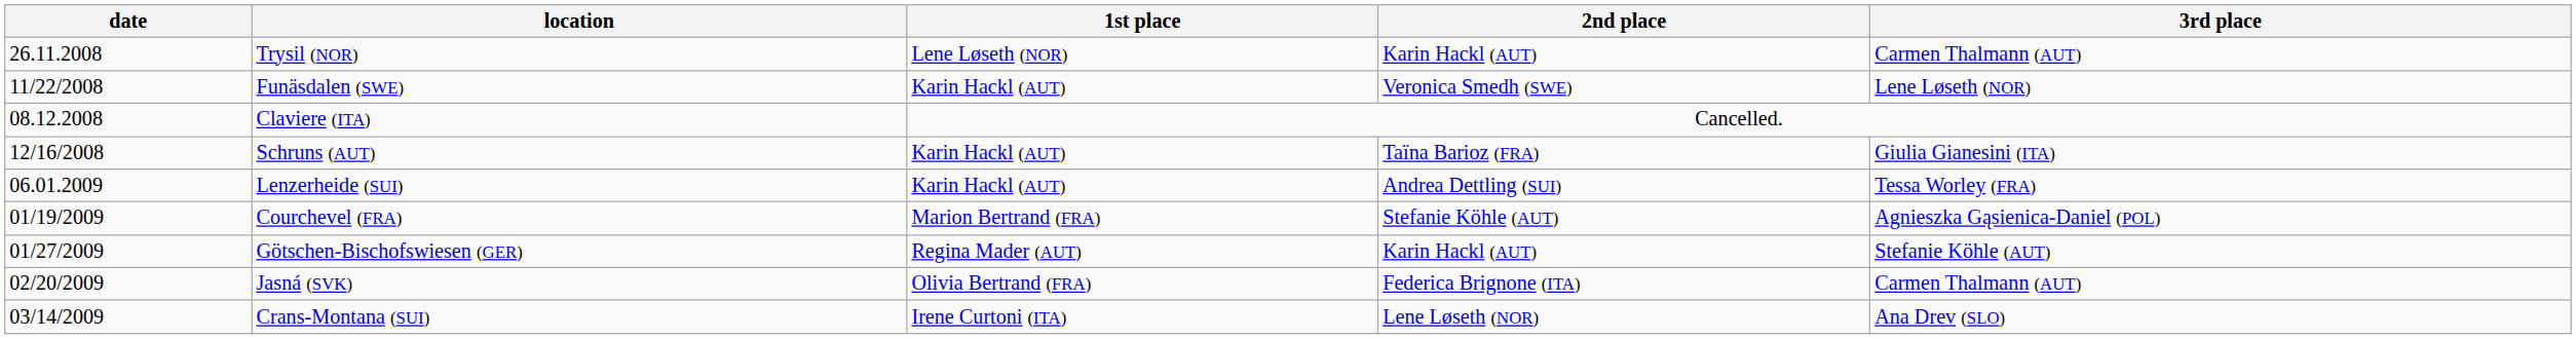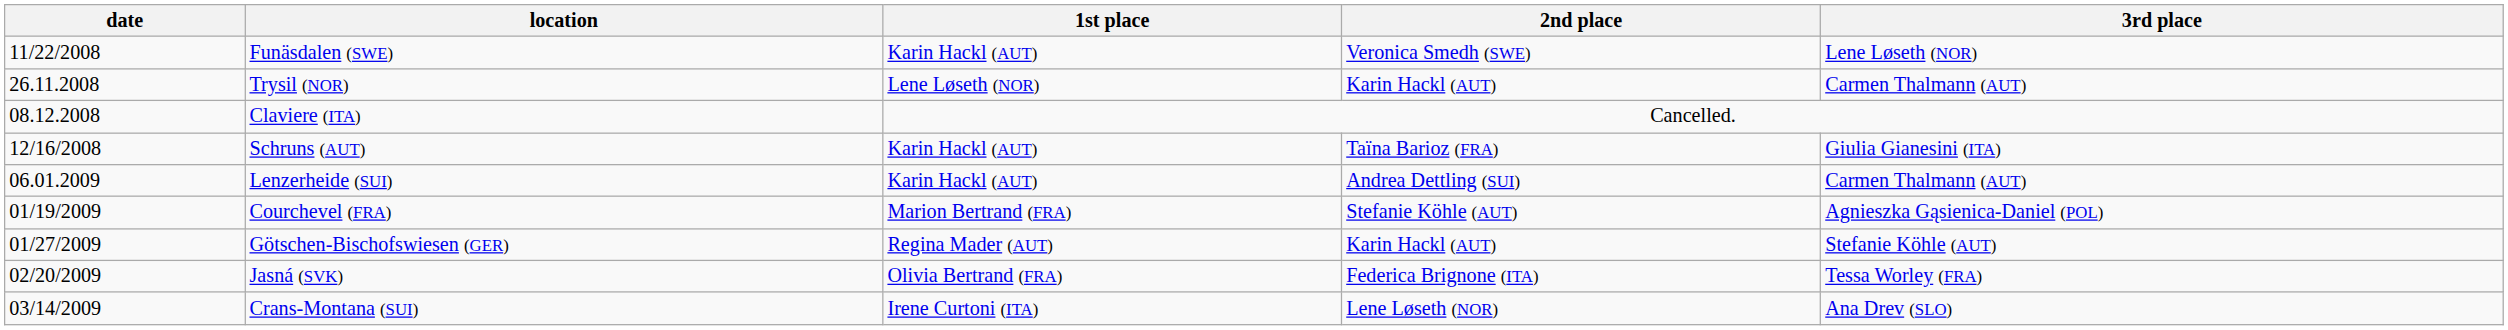rows swapped: Funäsdalen (SWE) <-> Trysil (NOR)
Lenzerheide (SUI) | 3rd place: Tessa Worley (FRA) -> Carmen Thalmann (AUT)
Jasná (SVK) | 3rd place: Carmen Thalmann (AUT) -> Tessa Worley (FRA)
